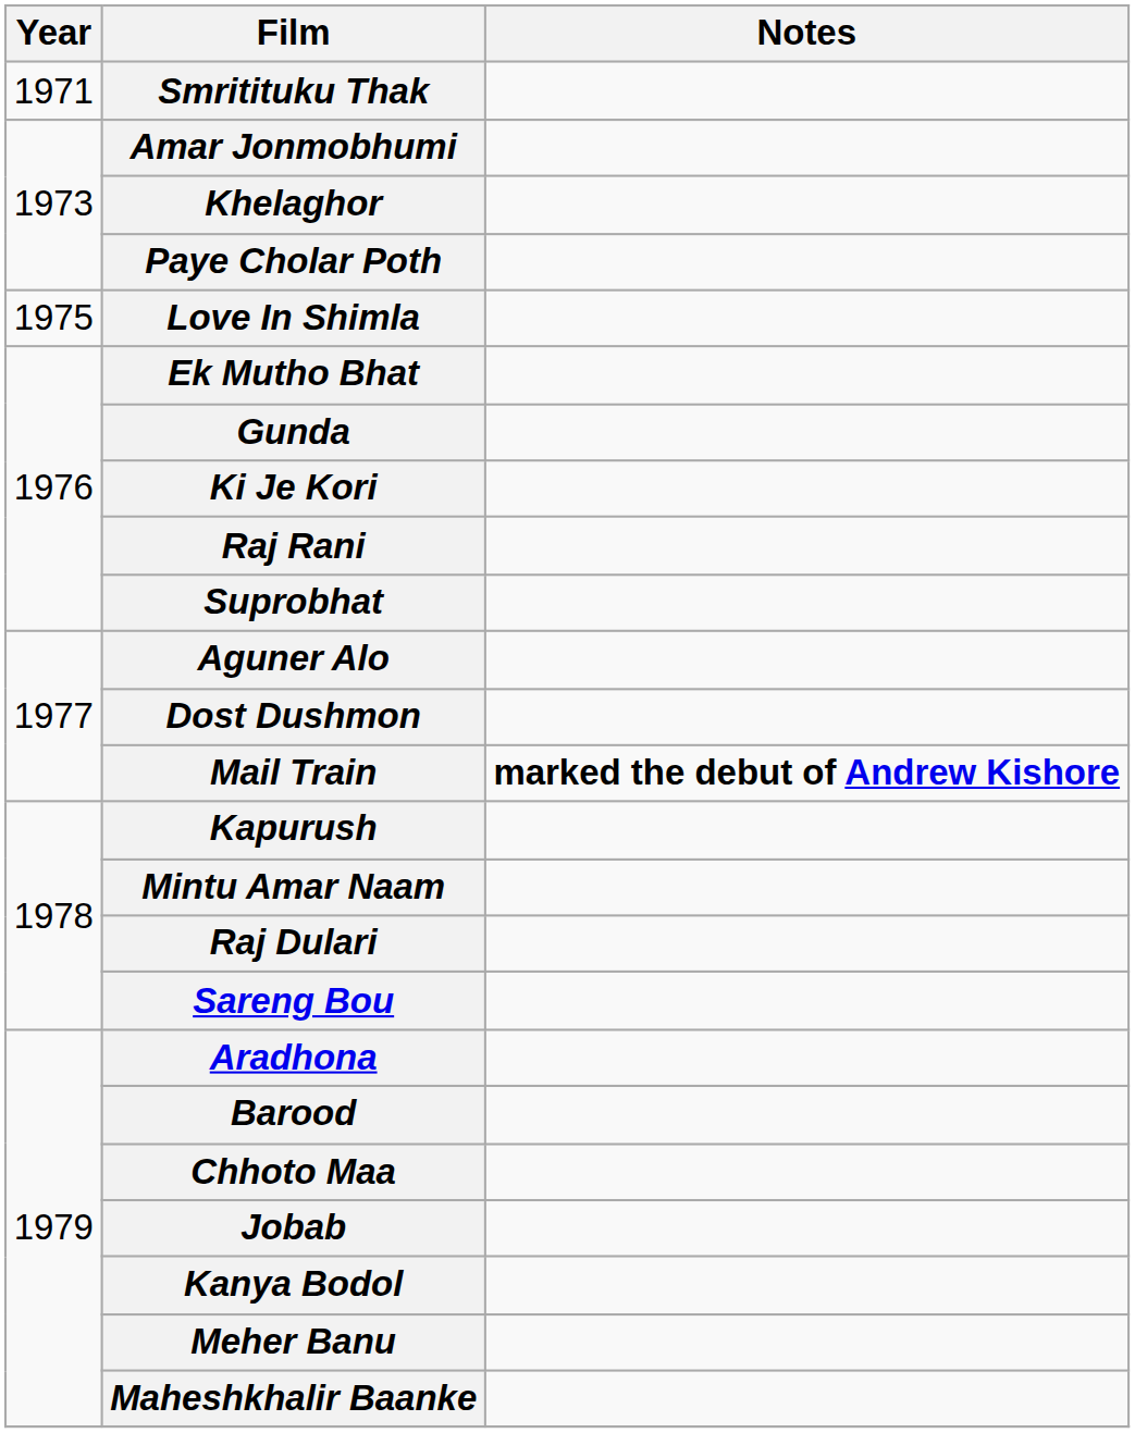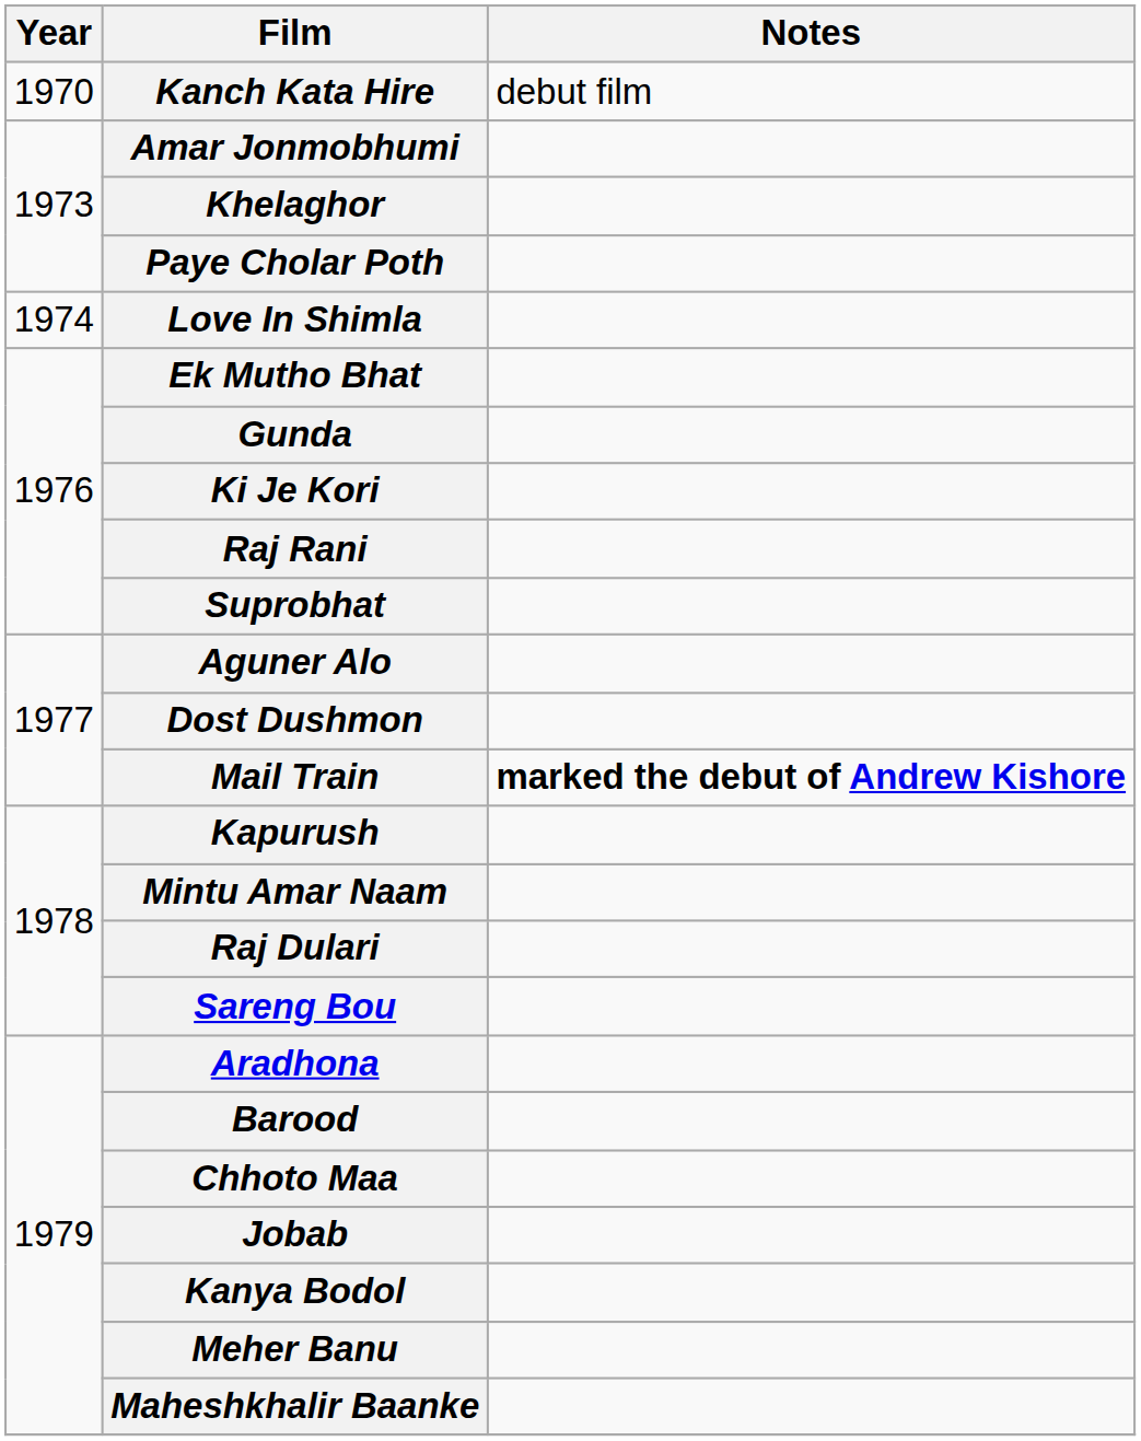+ row: 1970 | Kanch Kata Hire | debut film
- row: 1971 | Smritituku Thak
Love In Shimla | Year: 1975 -> 1974
